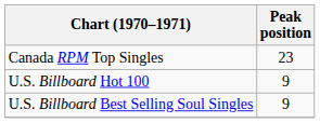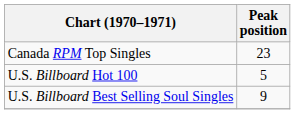U.S. Billboard Hot 100 | Peak position: 9 -> 5
